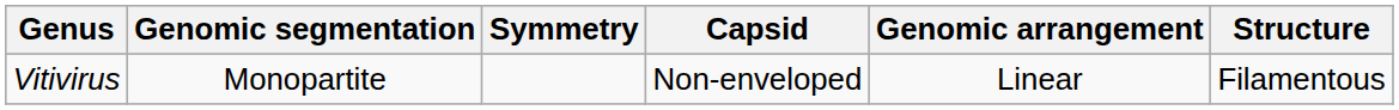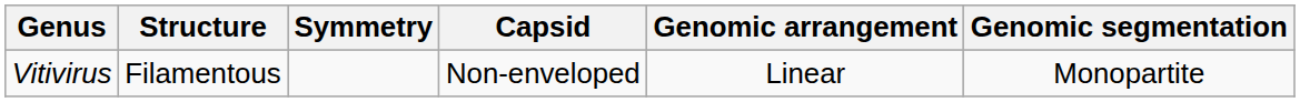columns swapped: Structure <-> Genomic segmentation
